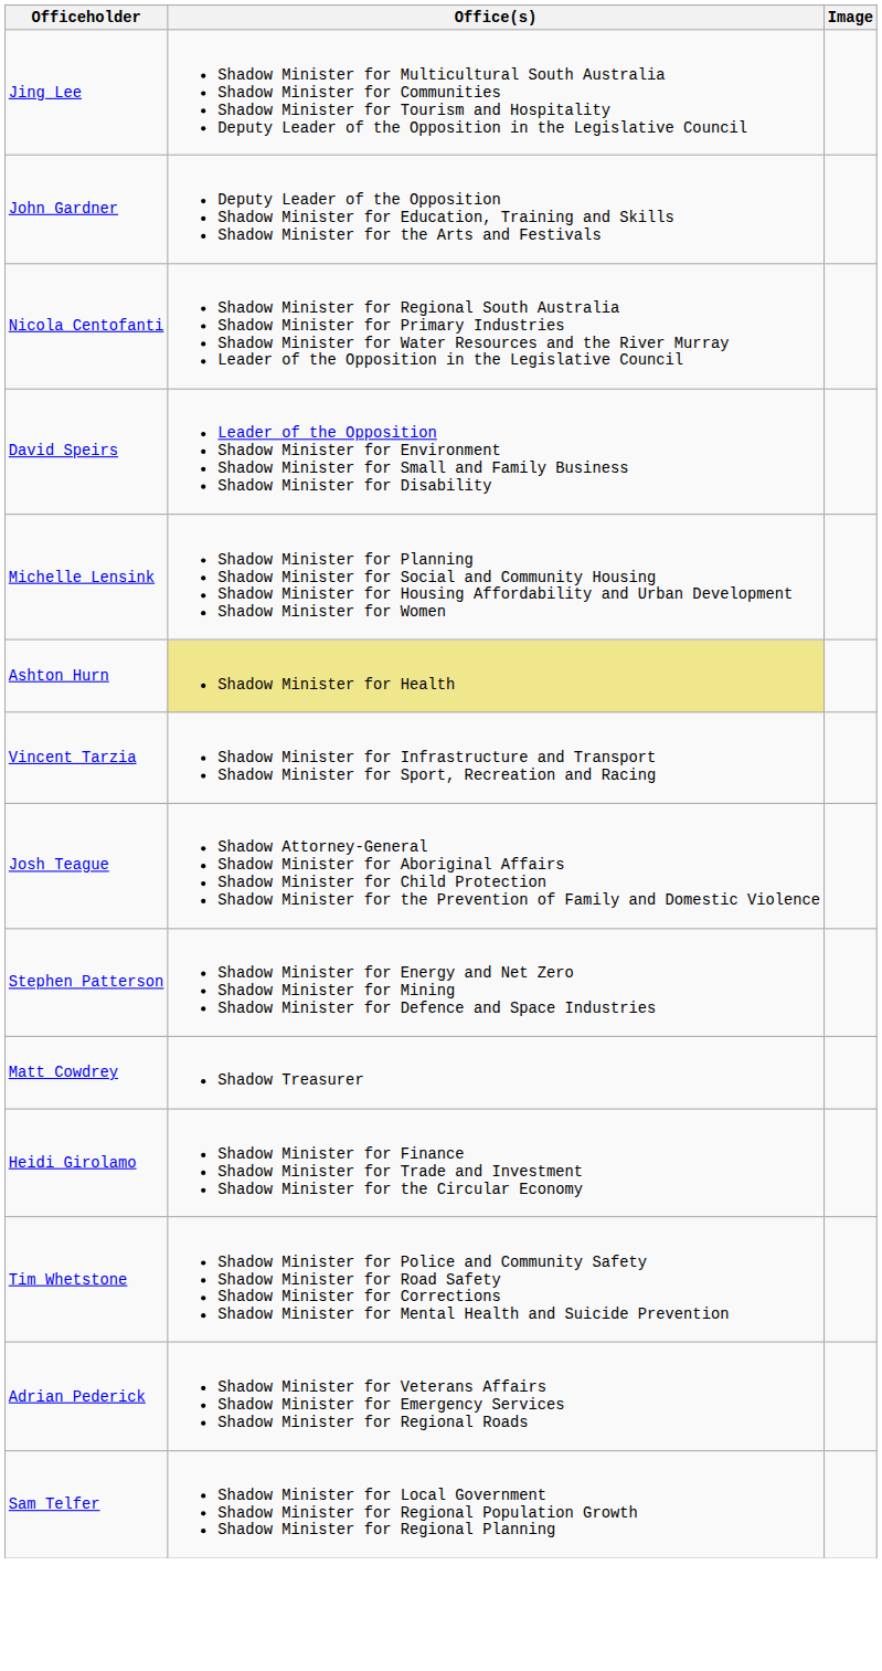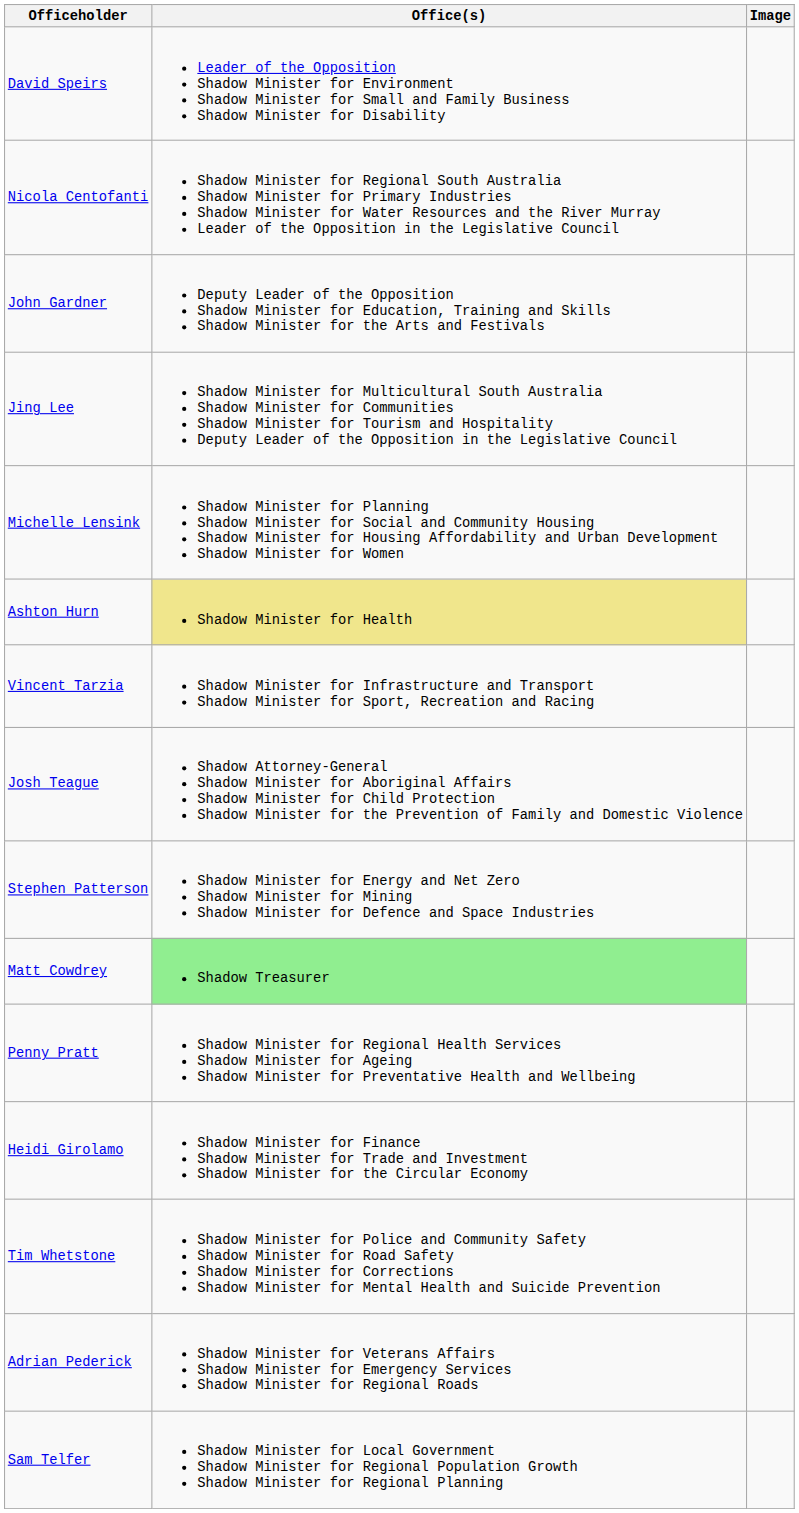rows swapped: David Speirs <-> Jing Lee
rows swapped: John Gardner <-> Nicola Centofanti
Matt Cowdrey | Office(s): no background -> lightgreen background
+ row: Penny Pratt | Shadow Minister for Regional Health Services Shadow Minister for Ageing Shadow Minister for Preventative Health and Wellbeing
